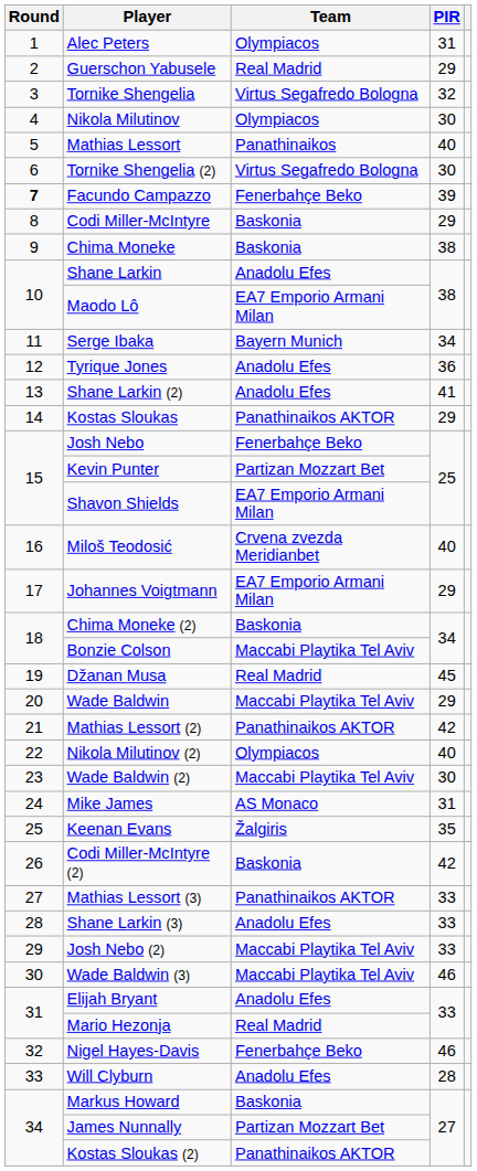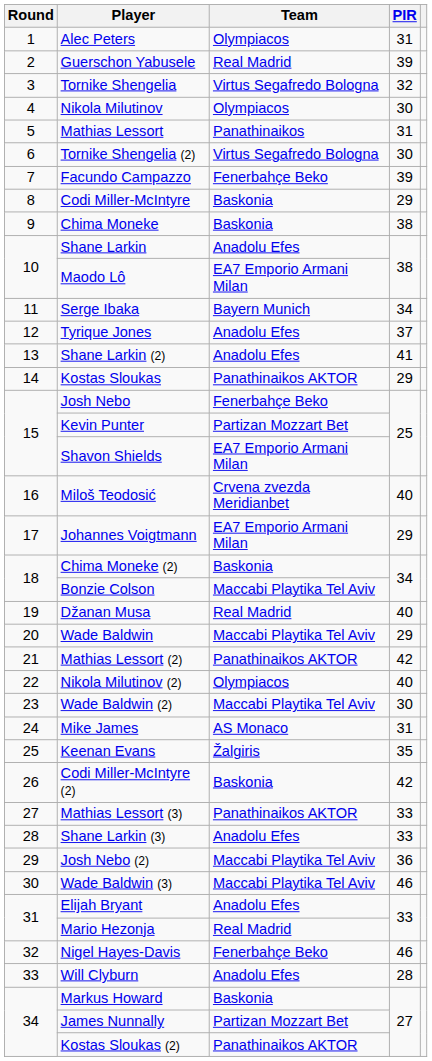Guerschon Yabusele | PIR: 29 -> 39
Mathias Lessort | PIR: 40 -> 31
Facundo Campazzo | Round: bold -> normal
Tyrique Jones | PIR: 36 -> 37
Džanan Musa | PIR: 45 -> 40
Josh Nebo (2) | PIR: 33 -> 36
